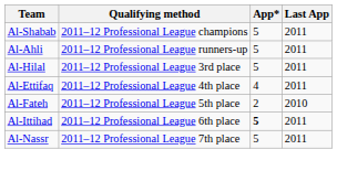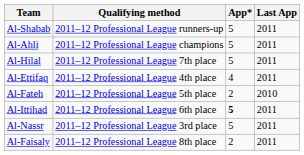Al-Shabab | Qualifying method: 2011–12 Professional League champions -> 2011–12 Professional League runners-up
Al-Ahli | Qualifying method: 2011–12 Professional League runners-up -> 2011–12 Professional League champions
Al-Hilal | Qualifying method: 2011–12 Professional League 3rd place -> 2011–12 Professional League 7th place
Al-Nassr | Qualifying method: 2011–12 Professional League 7th place -> 2011–12 Professional League 3rd place
+ row: Al-Faisaly | 2011–12 Professional League 8th place | 2 | 2011
